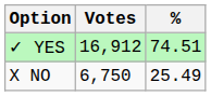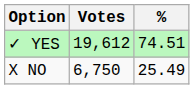✓ YES | Votes: 16,912 -> 19,612
